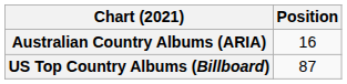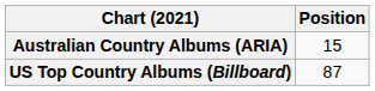Australian Country Albums (ARIA) | Position: 16 -> 15
